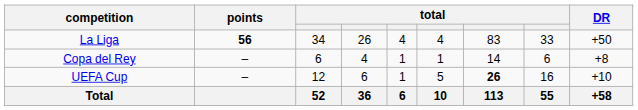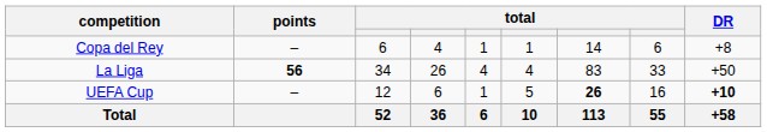rows swapped: La Liga <-> Copa del Rey
UEFA Cup | DR: normal -> bold
